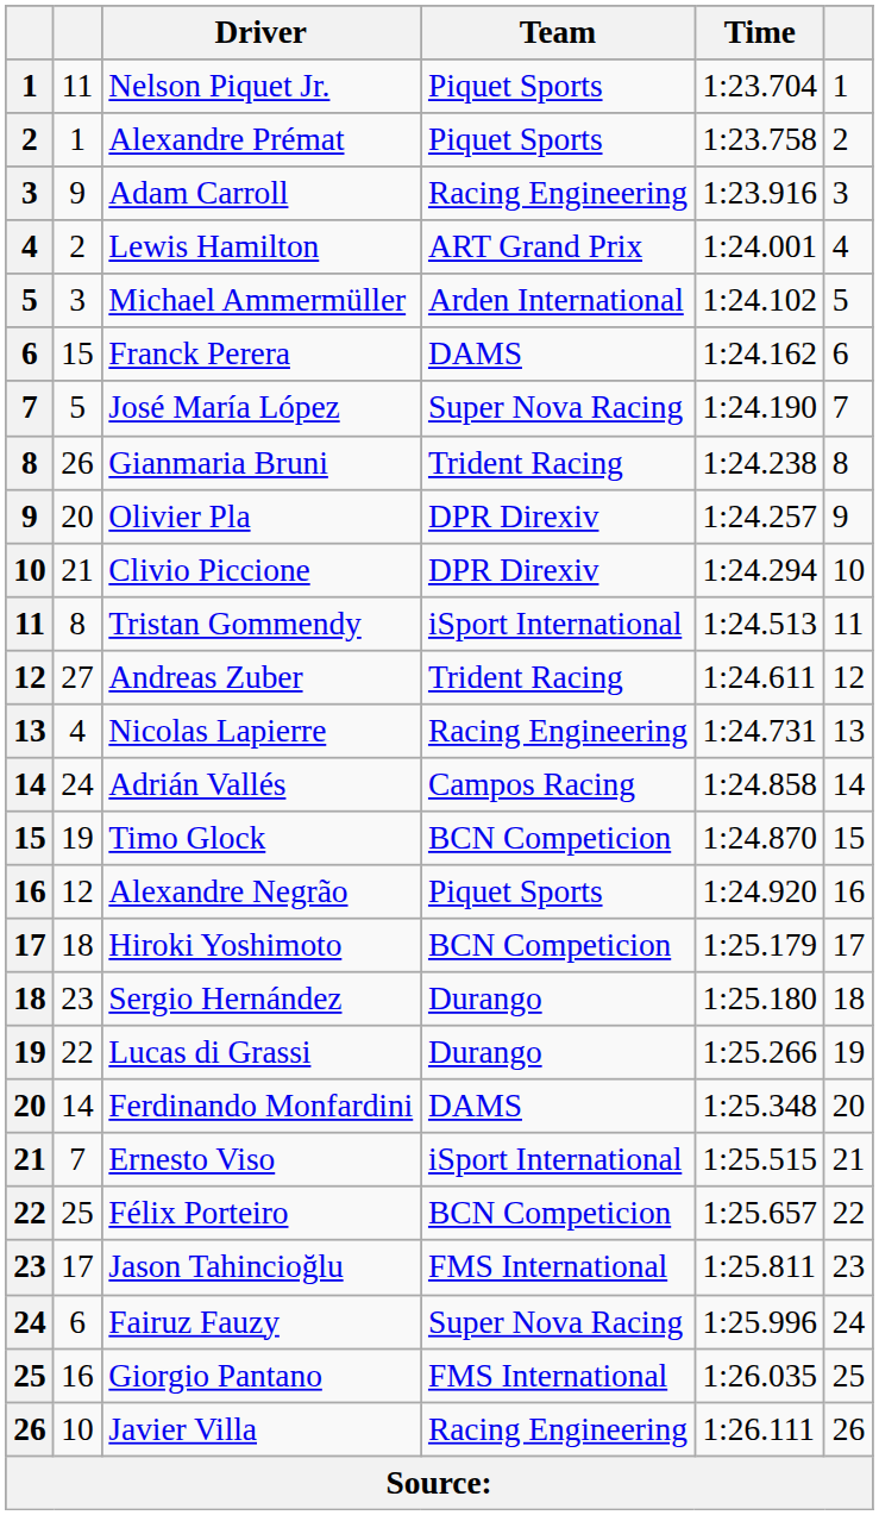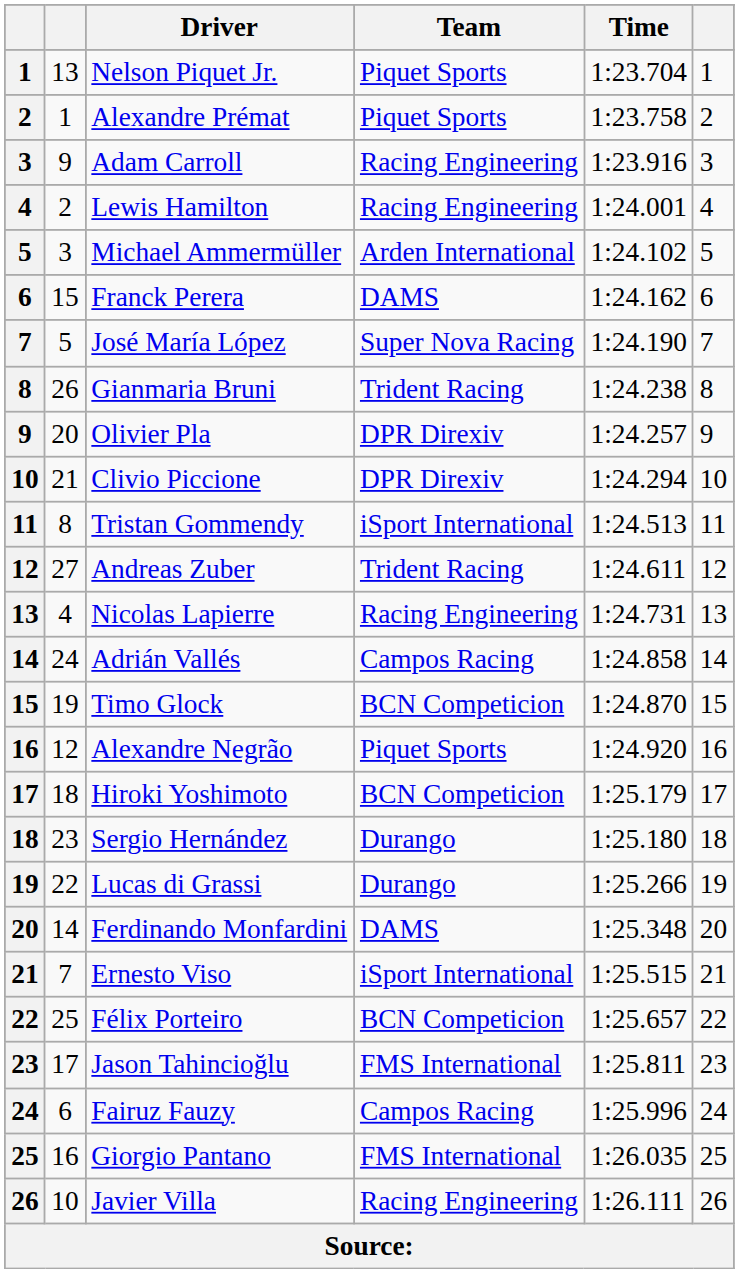Nelson Piquet Jr. | column 2: 11 -> 13
Lewis Hamilton | Team: ART Grand Prix -> Racing Engineering
Fairuz Fauzy | Team: Super Nova Racing -> Campos Racing
